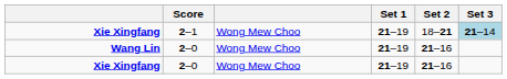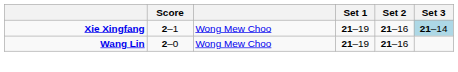Xie Xingfang / 2–1 | Set 2: 18–21 -> 21–16
- row: Xie Xingfang | 2–0 | Wong Mew Choo | 21–19 | 21–16
